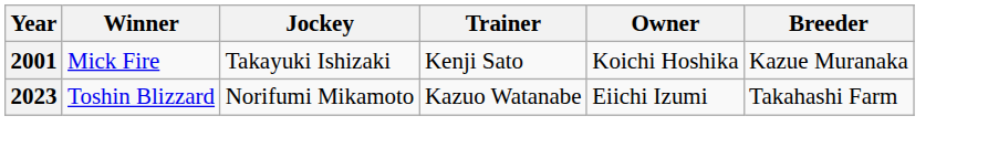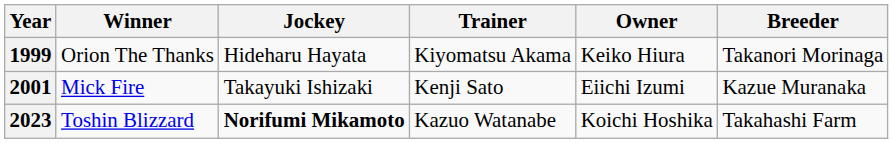+ row: 1999 | Orion The Thanks | Hideharu Hayata | Kiyomatsu Akama | Keiko Hiura | Takanori Morinaga
2001 | Owner: Koichi Hoshika -> Eiichi Izumi
2023 | Jockey: normal -> bold
2023 | Owner: Eiichi Izumi -> Koichi Hoshika
